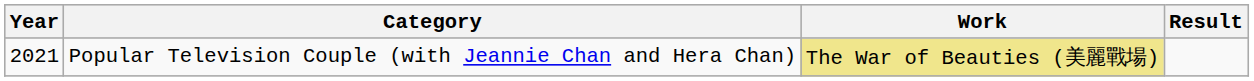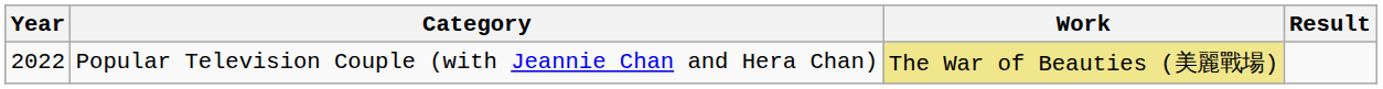Popular Television Couple (with Jeannie Chan and Hera Chan) | Year: 2021 -> 2022
